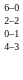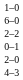+ row: 1–0
+ row: 2–0
